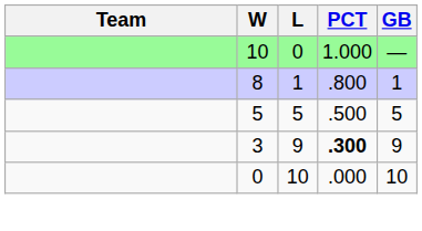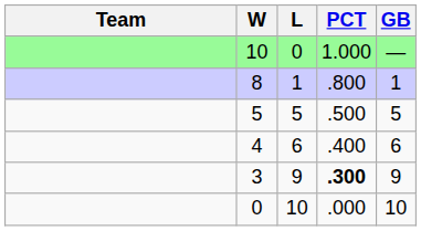+ row: 4 | 6 | .400 | 6
